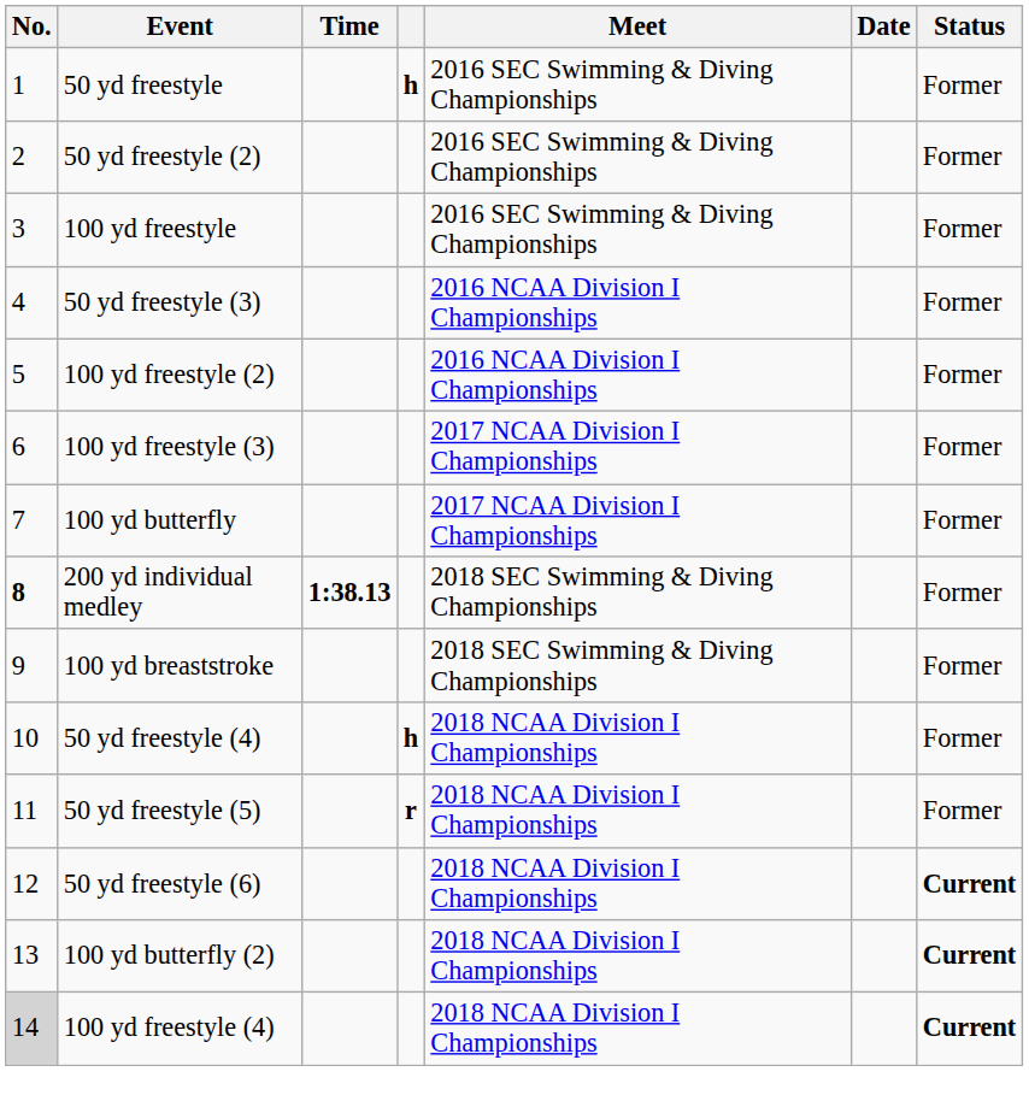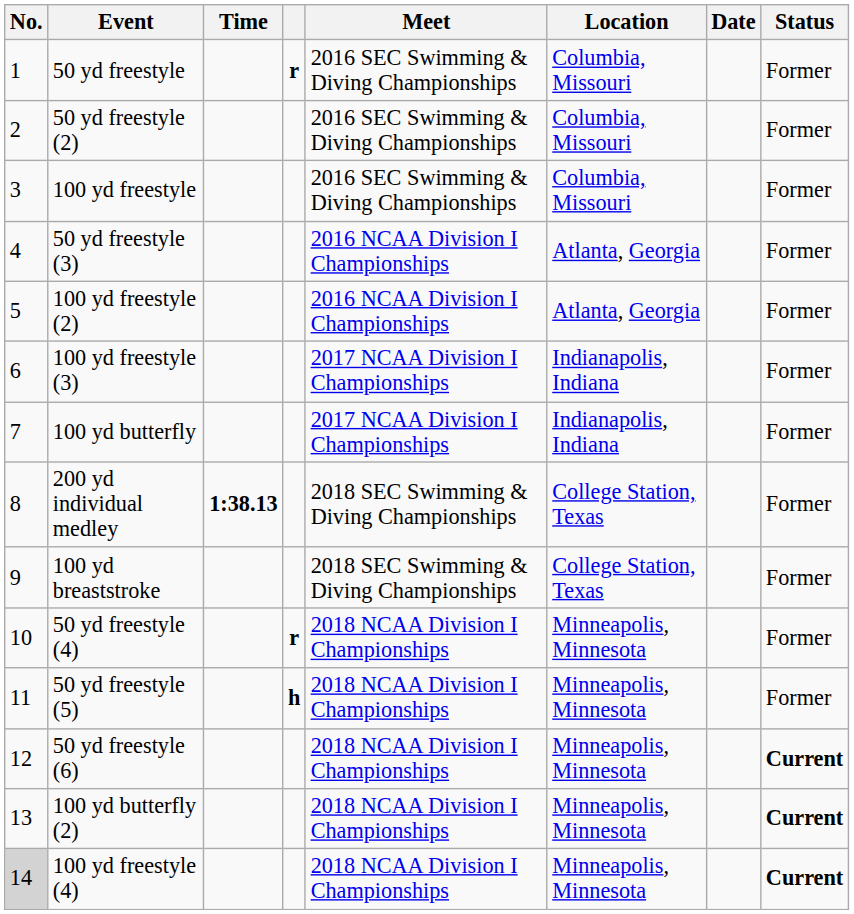+ column: Location | Columbia, Missouri | Columbia, Missouri | Columbia, Missouri | Atlanta, Georgia | Atlanta, Georgia | Indianapolis, Indiana | Indianapolis, Indiana | College Station, Texas | College Station, Texas | Minneapolis, Minnesota | Minneapolis, Minnesota | Minneapolis, Minnesota | Minneapolis, Minnesota | Minneapolis, Minnesota
50 yd freestyle | column 4: h -> r
200 yd individual medley | No.: bold -> normal
50 yd freestyle (4) | column 4: h -> r
50 yd freestyle (5) | column 4: r -> h
